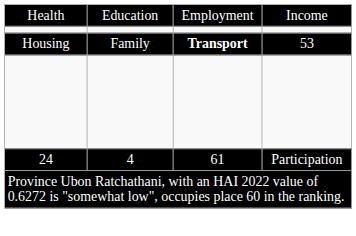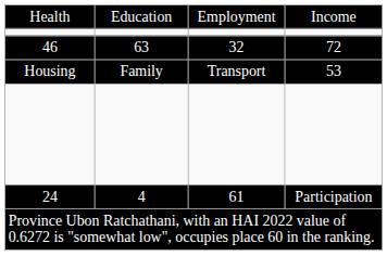+ row: 46 | 63 | 32 | 72
Housing | column 3: bold -> normal
